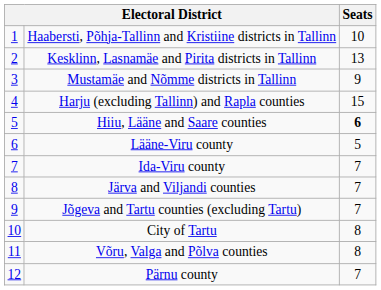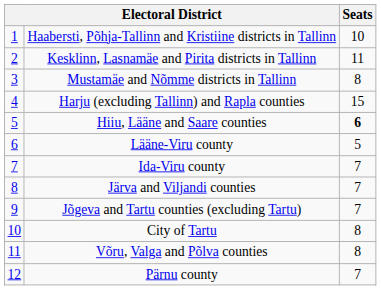Kesklinn, Lasnamäe and Pirita districts in Tallinn | Seats: 13 -> 11
Mustamäe and Nõmme districts in Tallinn | Seats: 9 -> 8
